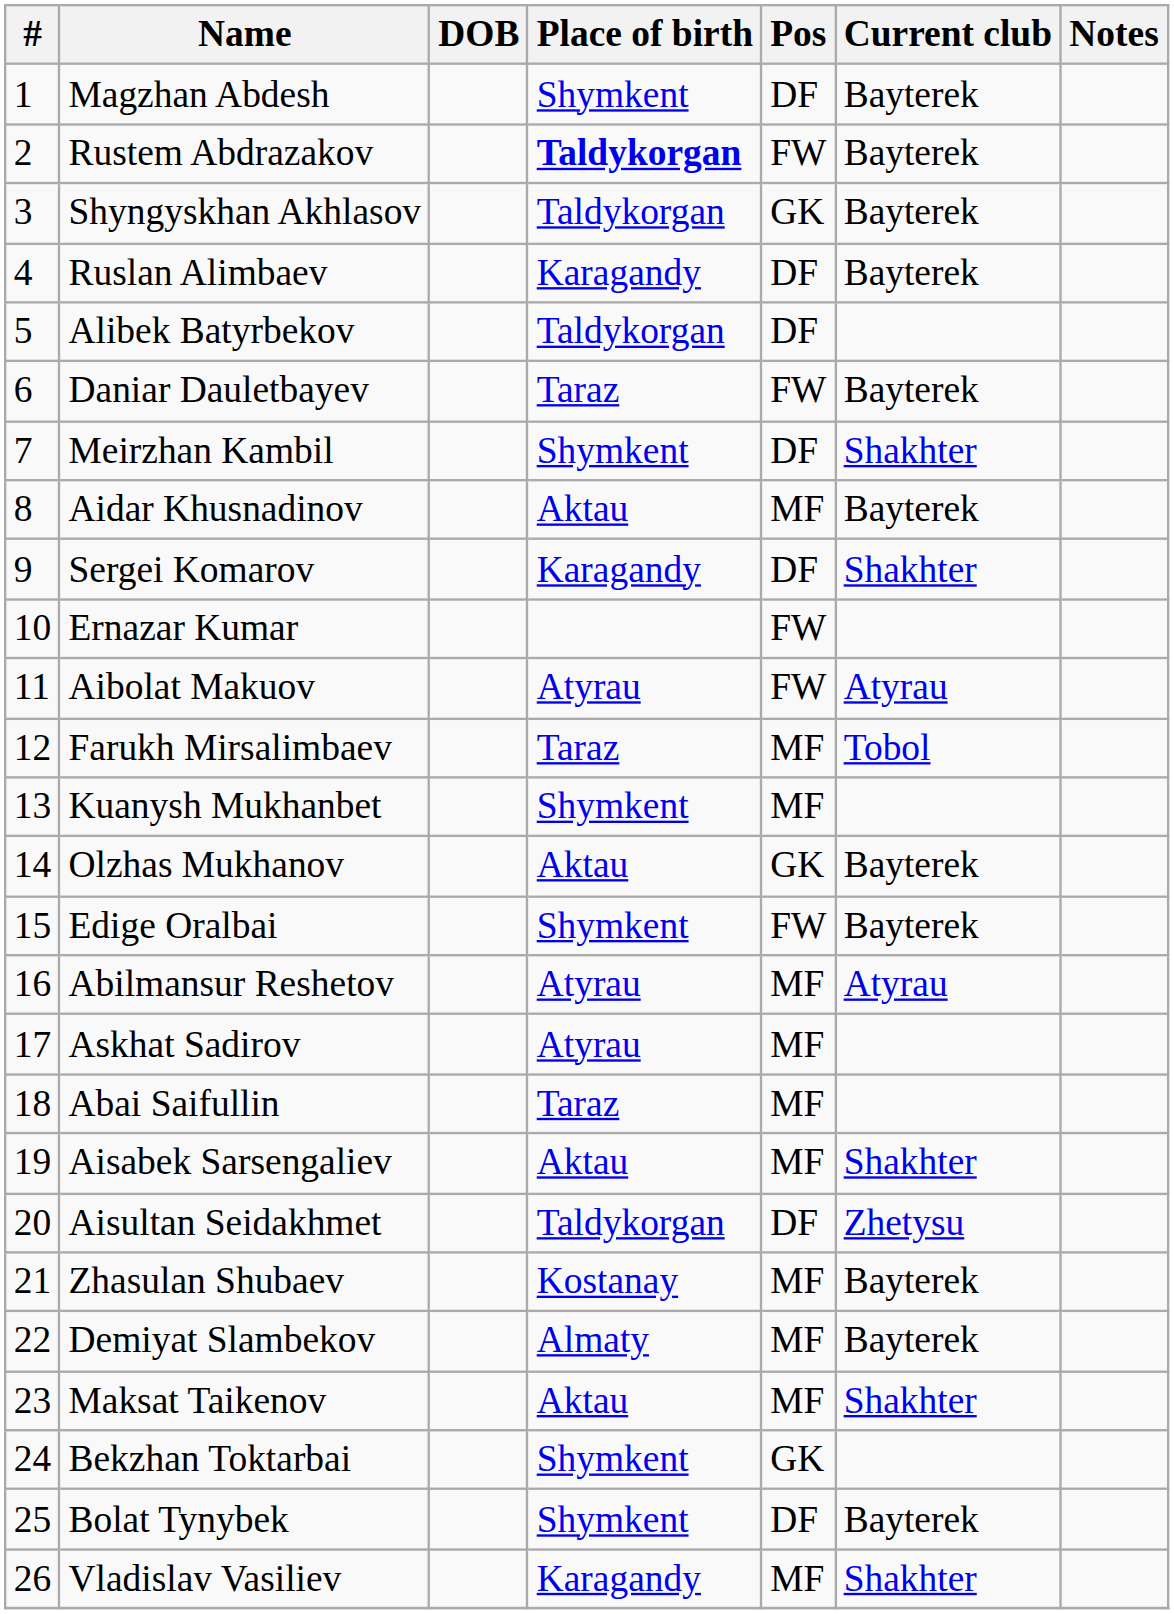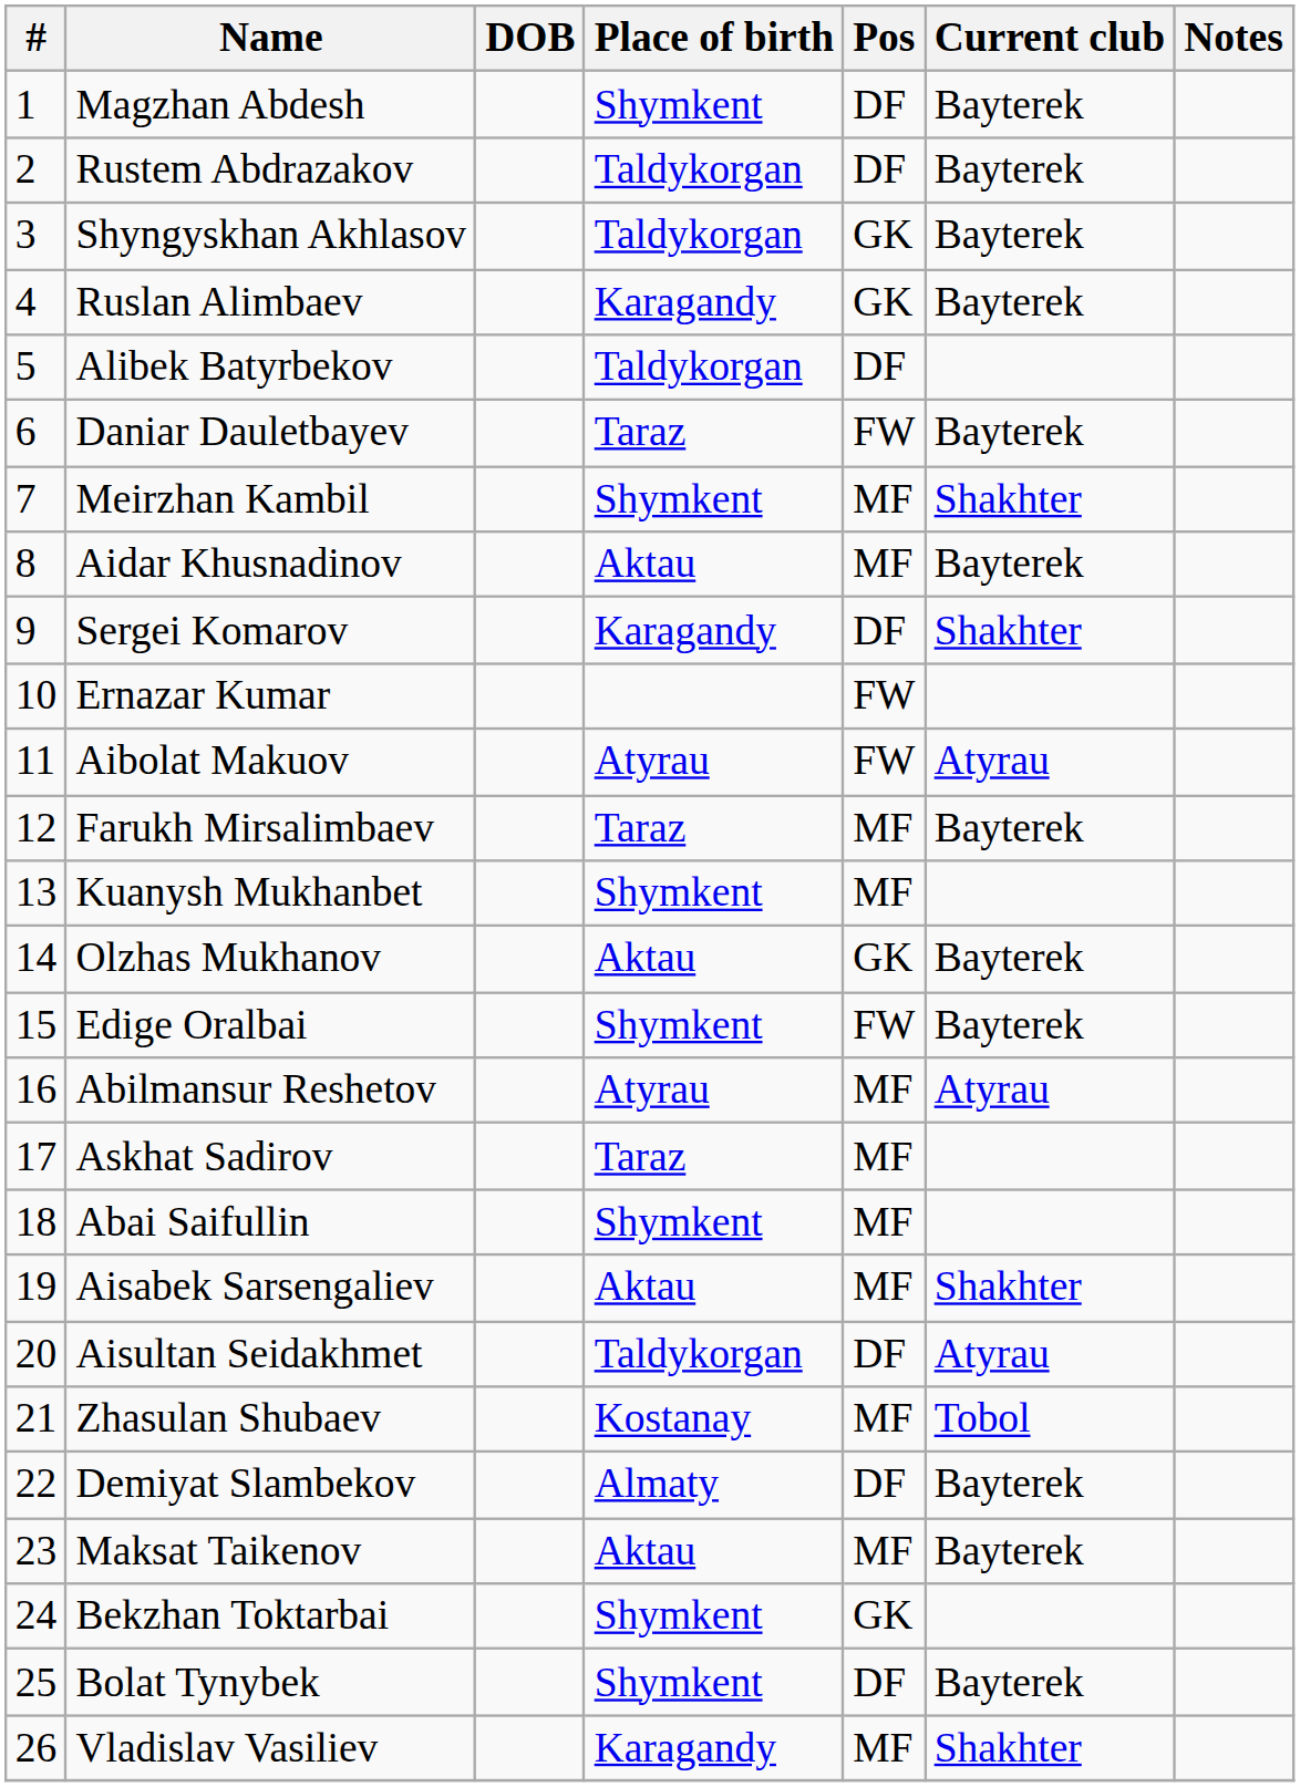Rustem Abdrazakov | Place of birth: bold -> normal
Rustem Abdrazakov | Pos: FW -> DF
Ruslan Alimbaev | Pos: DF -> GK
Meirzhan Kambil | Pos: DF -> MF
Farukh Mirsalimbaev | Current club: Tobol -> Bayterek
Askhat Sadirov | Place of birth: Atyrau -> Taraz
Abai Saifullin | Place of birth: Taraz -> Shymkent
Aisultan Seidakhmet | Current club: Zhetysu -> Atyrau
Zhasulan Shubaev | Current club: Bayterek -> Tobol
Demiyat Slambekov | Pos: MF -> DF
Maksat Taikenov | Current club: Shakhter -> Bayterek
